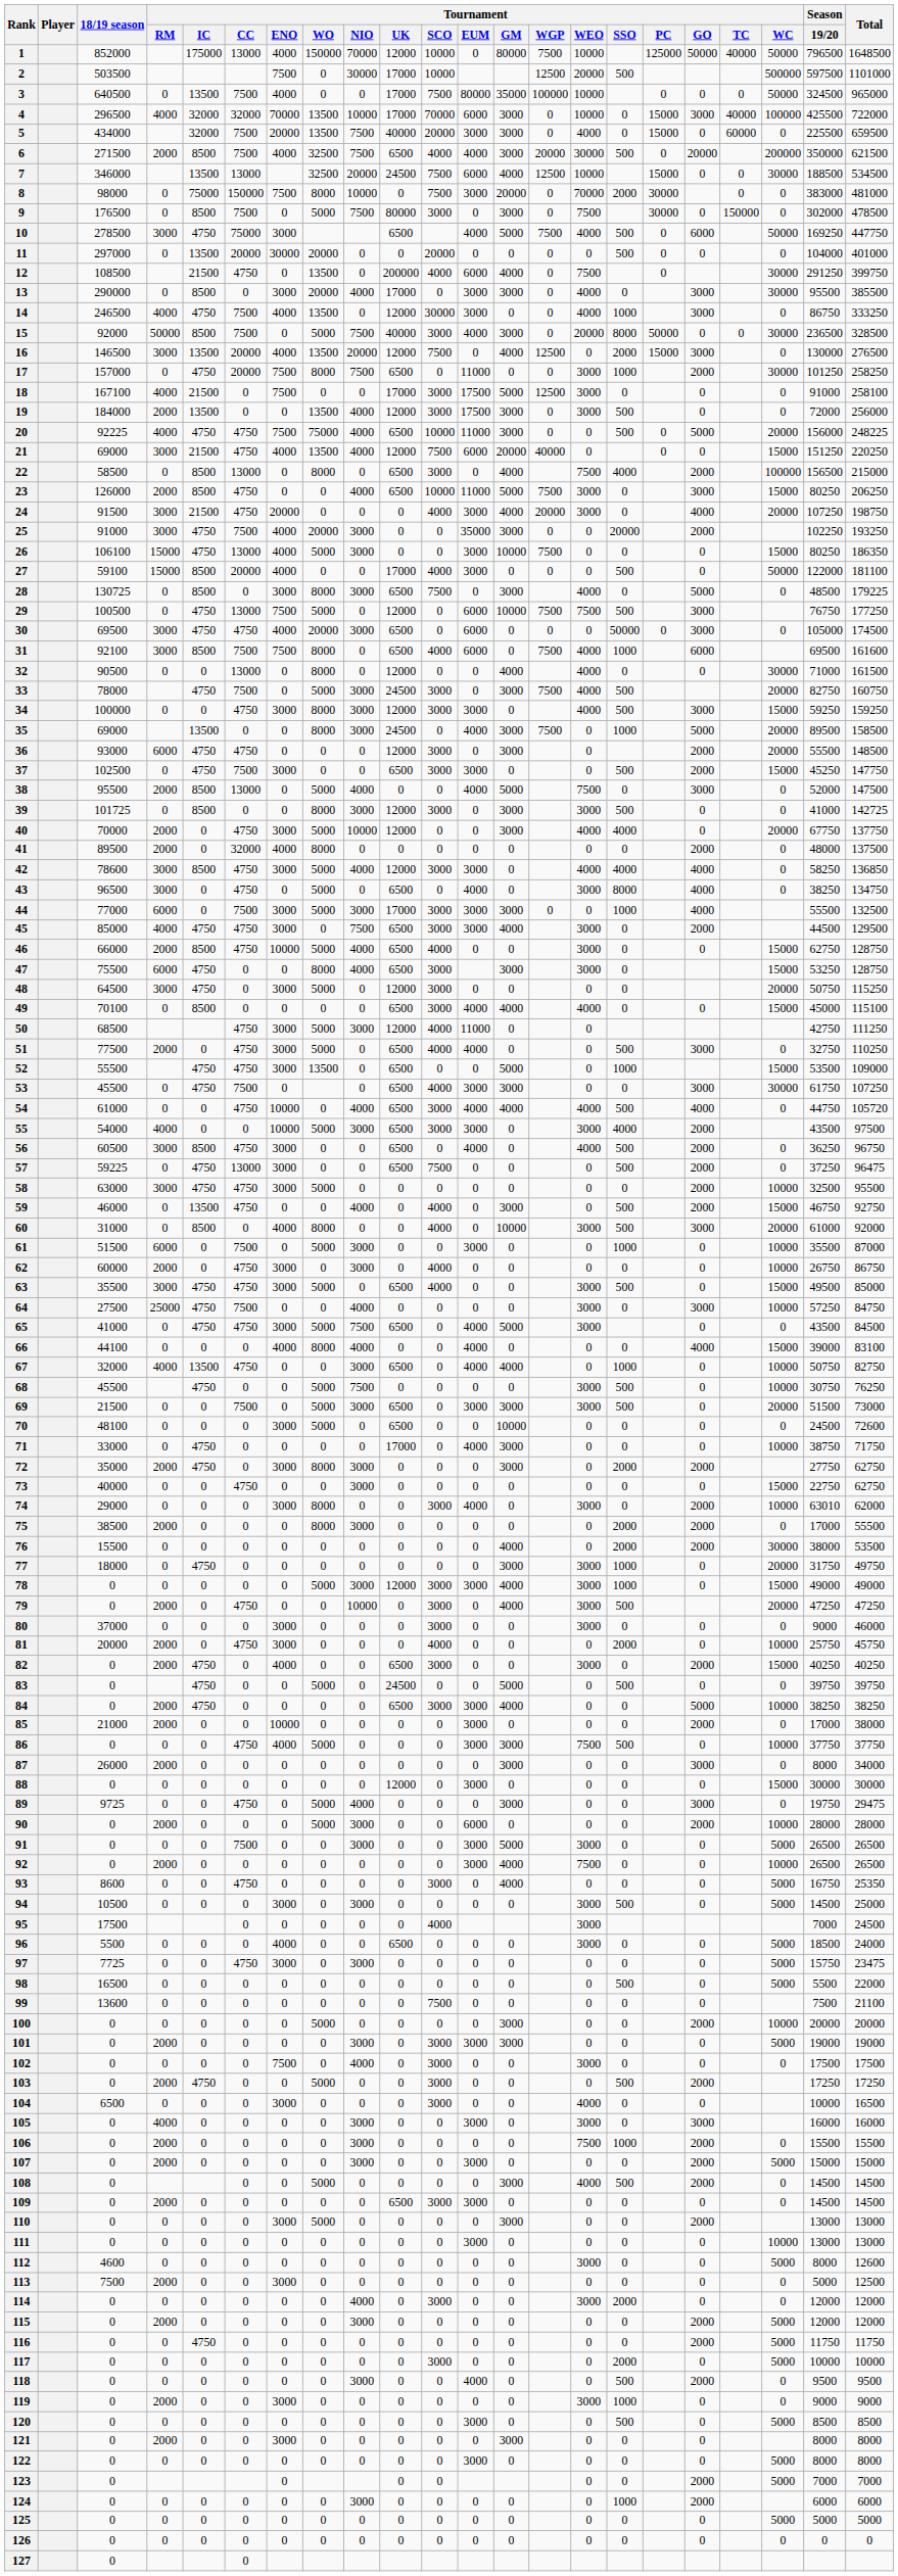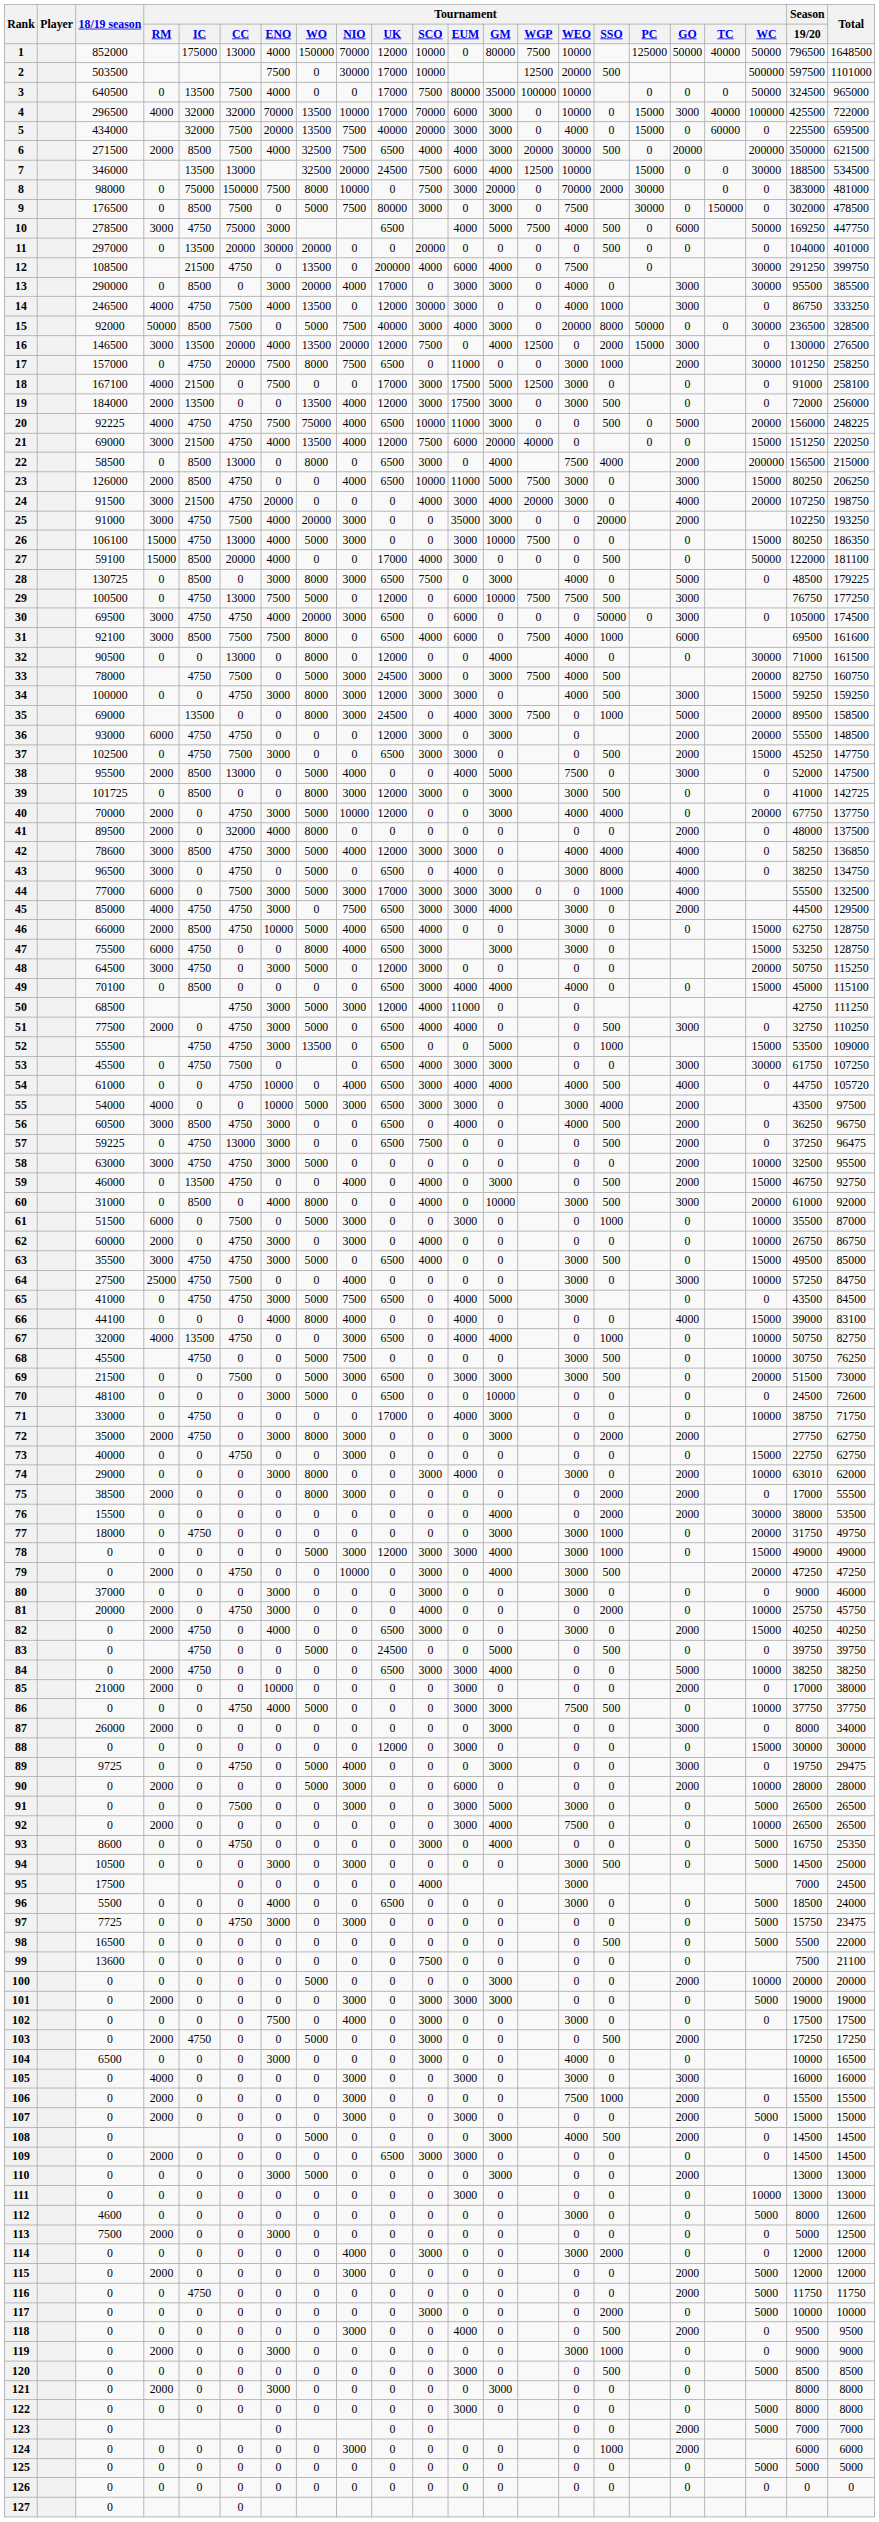22 | Tournament / WC: 100000 -> 200000
